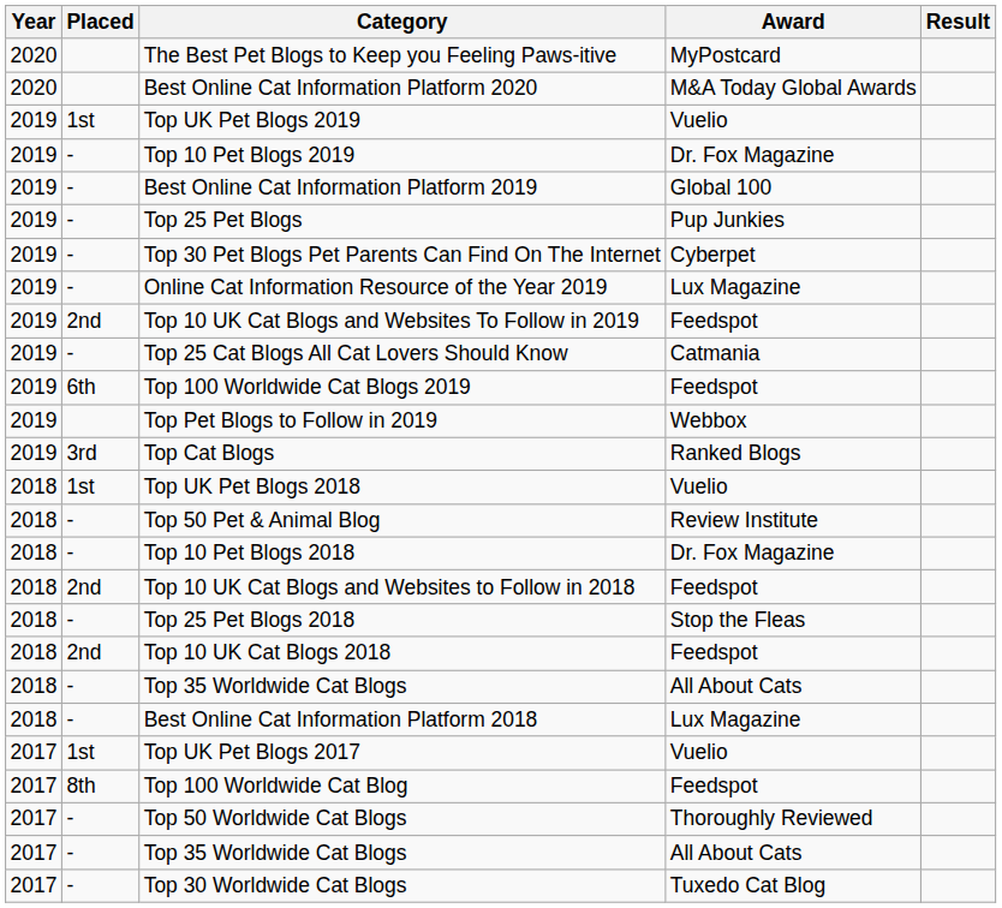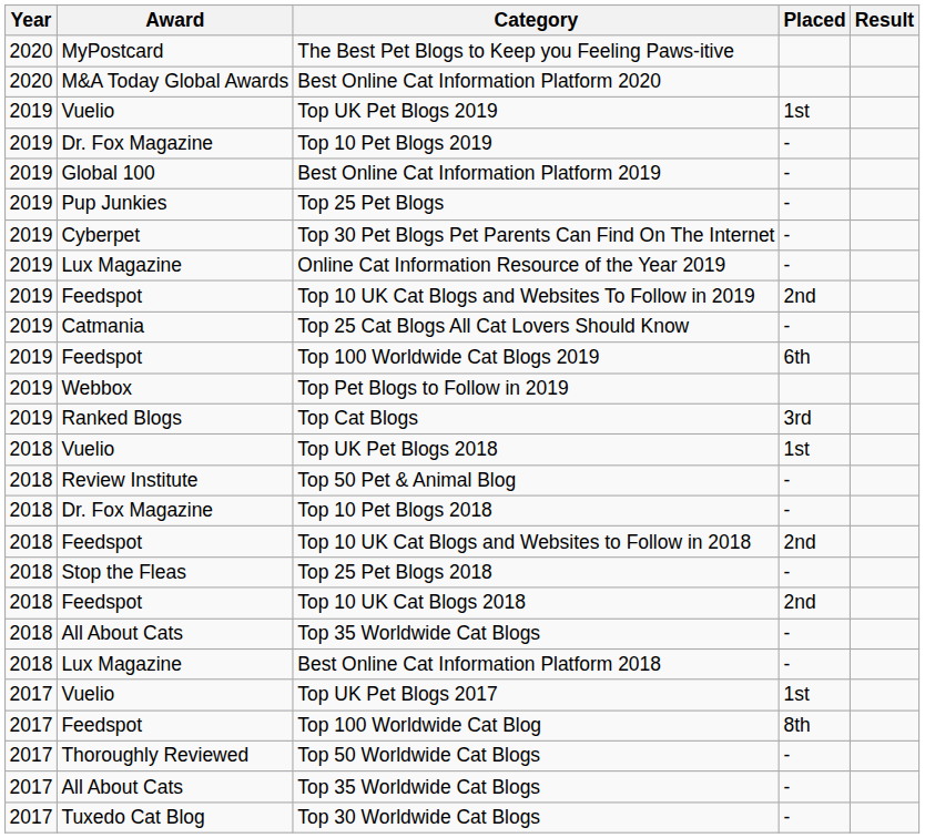columns swapped: Award <-> Placed
